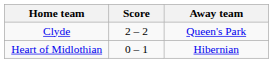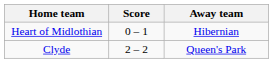rows swapped: Clyde <-> Heart of Midlothian
